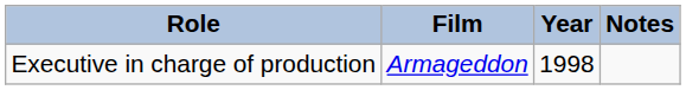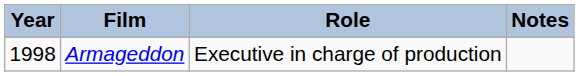columns swapped: Year <-> Role
